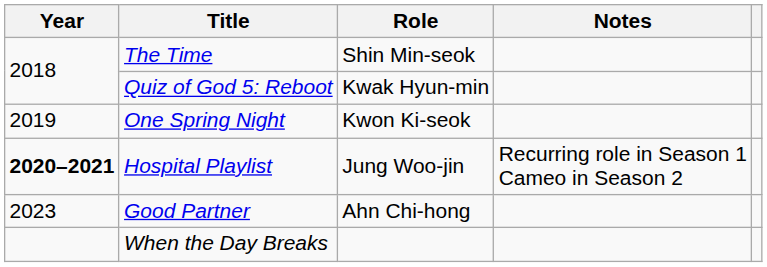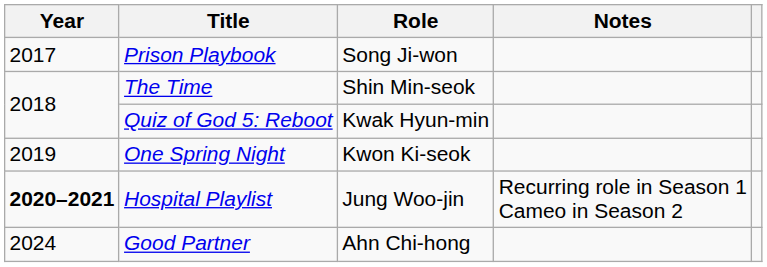+ row: 2017 | Prison Playbook | Song Ji-won
Good Partner | Year: 2023 -> 2024
- row: When the Day Breaks
